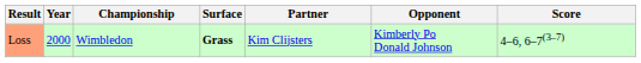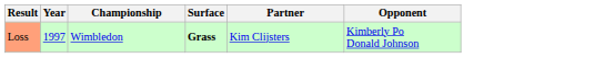- column: Score | 4–6, 6–7(3–7)
Loss | Year: 2000 -> 1997
